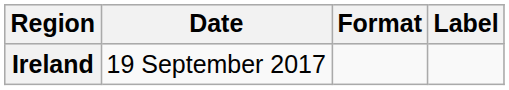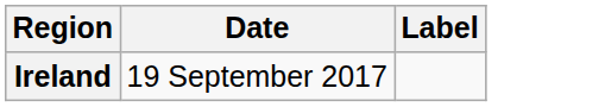- column: Format
